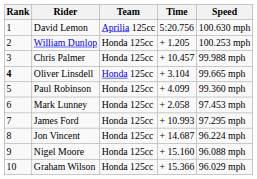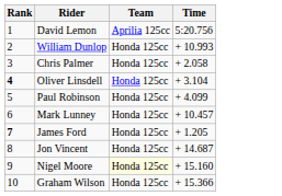- column: Speed | 100.630 mph | 100.253 mph | 99.988 mph | 99.665 mph | 99.360 mph | 97.453 mph | 97.295 mph | 96.224 mph | 96.088 mph | 96.029 mph
William Dunlop | Time: + 1.205 -> + 10.993
Chris Palmer | Time: + 10.457 -> + 2.058
Mark Lunney | Time: + 2.058 -> + 10.457
James Ford | Rank: normal -> bold
James Ford | Time: + 10.993 -> + 1.205
Nigel Moore | Team: no background -> lightyellow background
